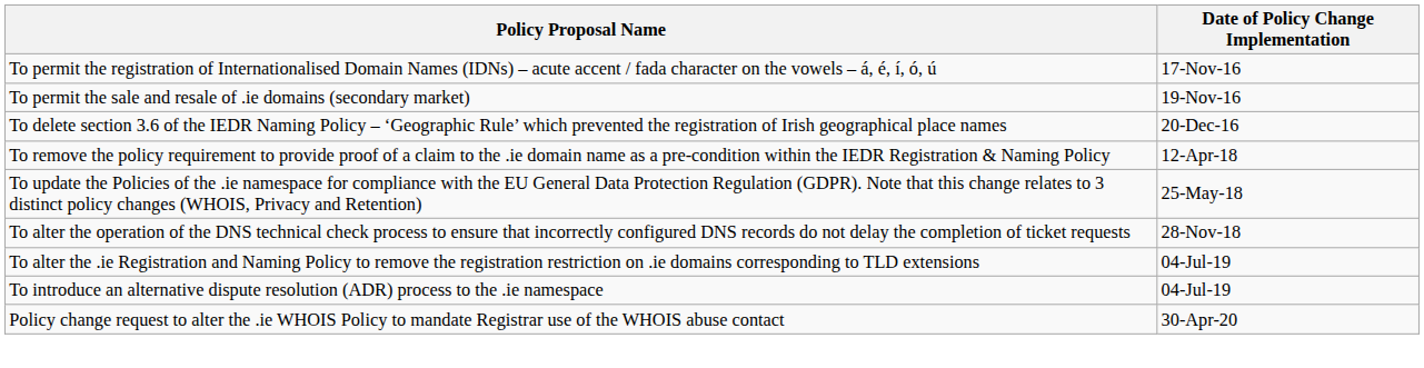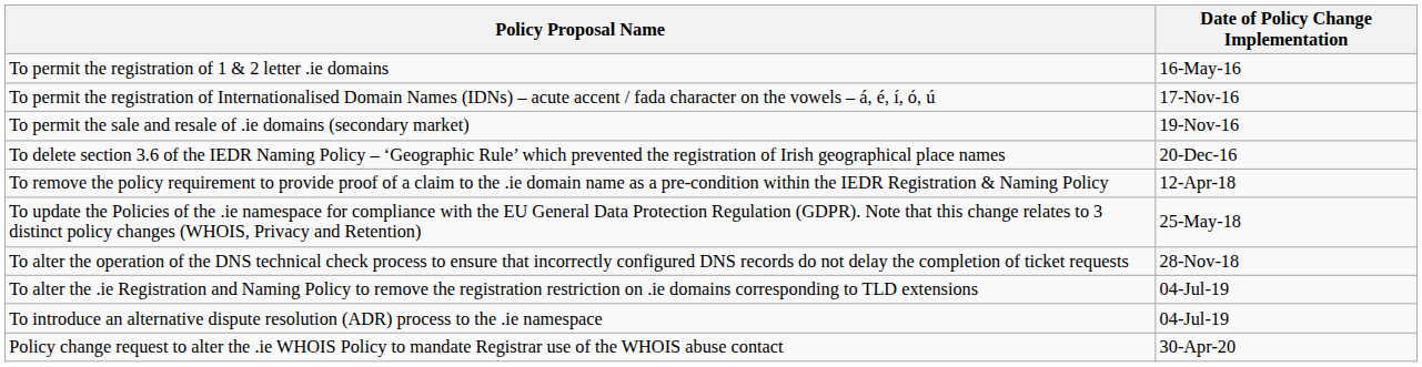+ row: To permit the registration of 1 & 2 letter .ie domains | 16-May-16
